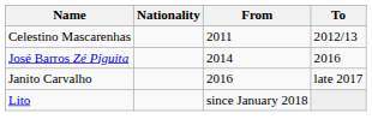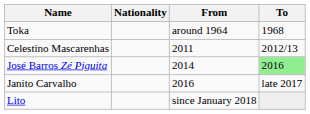+ row: Toka | around 1964 | 1968
José Barros Zé Piguita | To: no background -> lightgreen background
